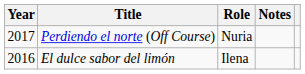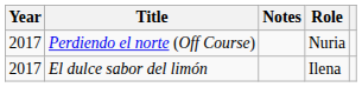columns swapped: Role <-> Notes
El dulce sabor del limón | Year: 2016 -> 2017
